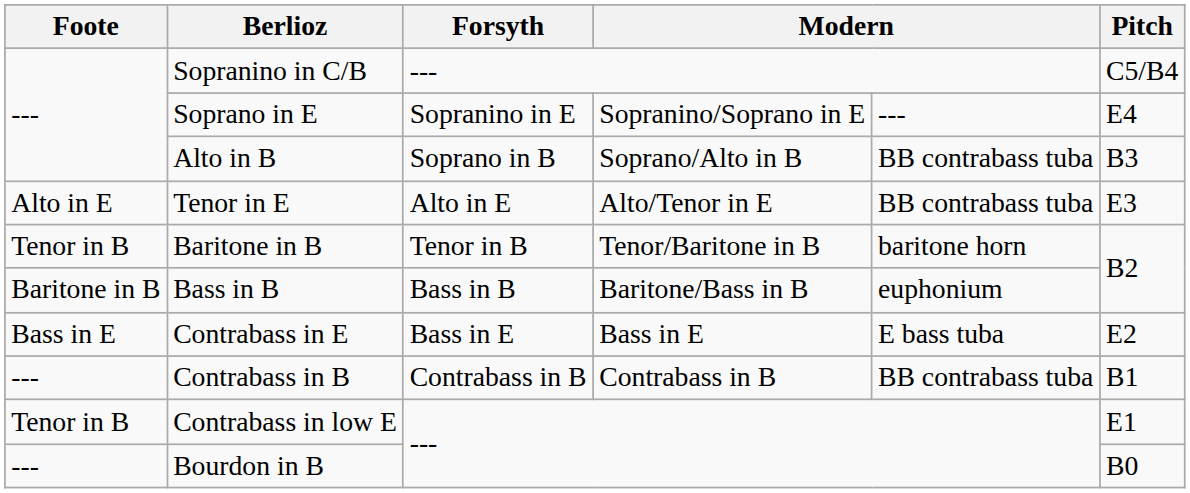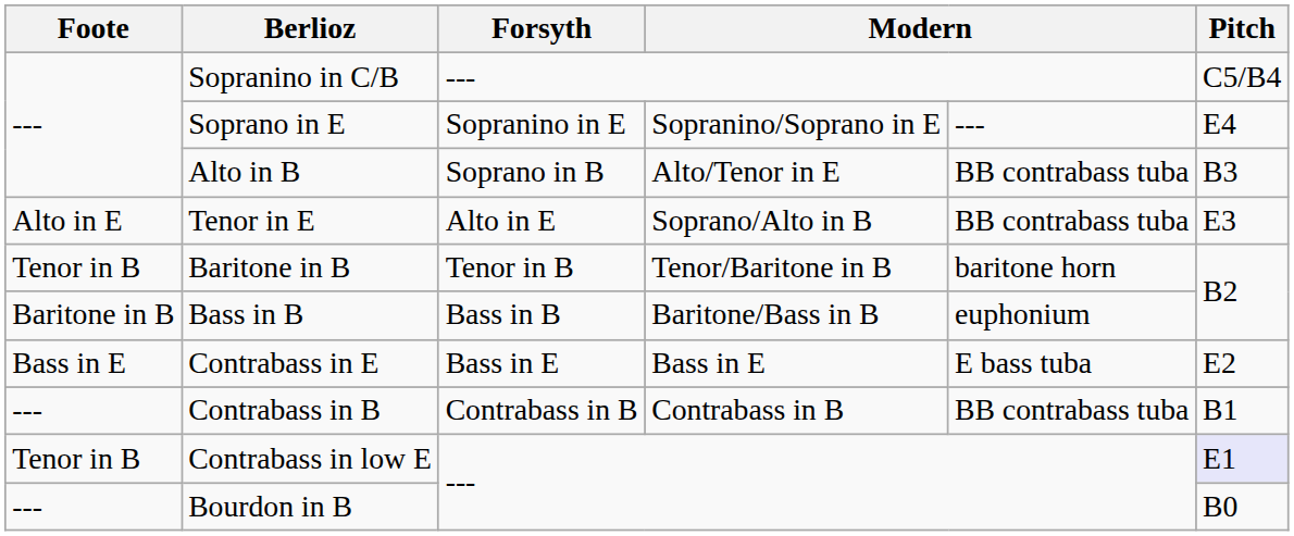Alto in B | column 4: Soprano/Alto in B -> Alto/Tenor in E
Tenor in E | column 4: Alto/Tenor in E -> Soprano/Alto in B
Contrabass in low E | Pitch: no background -> lavender background
